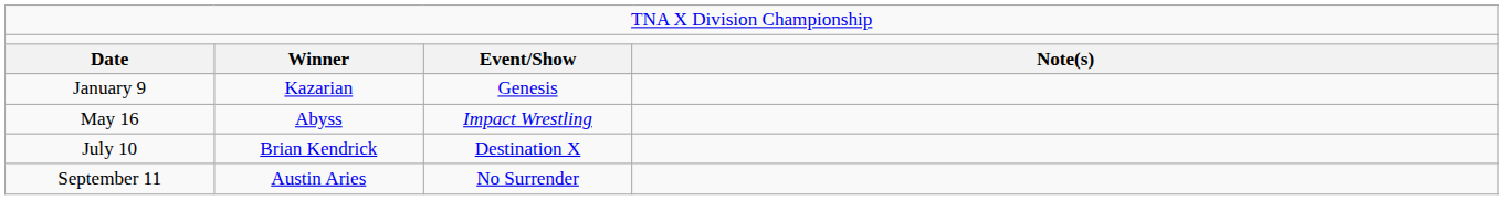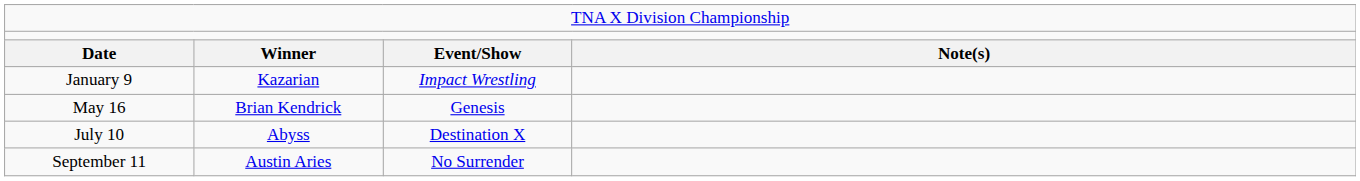January 9 | column 3: Genesis -> Impact Wrestling
May 16 | column 2: Abyss -> Brian Kendrick
May 16 | column 3: Impact Wrestling -> Genesis
July 10 | column 2: Brian Kendrick -> Abyss
